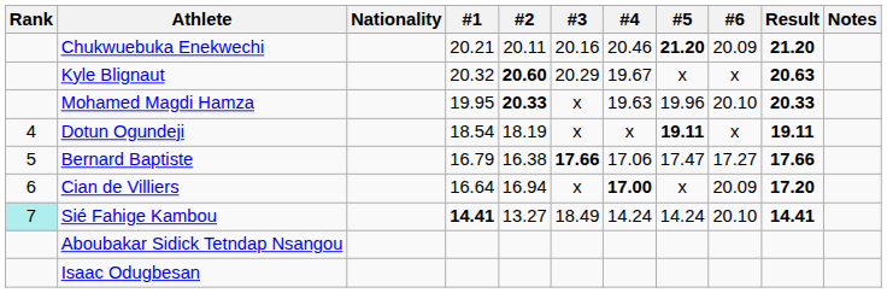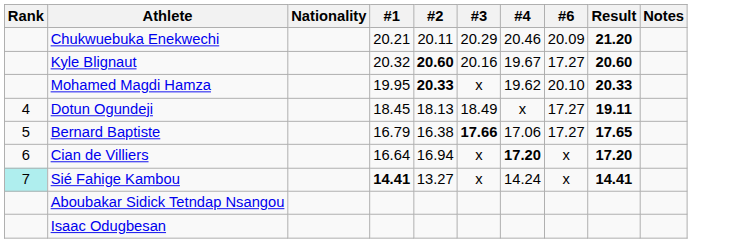- column: #5 | 21.20 | x | 19.96 | 19.11 | 17.47 | x | 14.24
Chukwuebuka Enekwechi | #3: 20.16 -> 20.29
Kyle Blignaut | #3: 20.29 -> 20.16
Kyle Blignaut | #6: x -> 17.27
Kyle Blignaut | Result: 20.63 -> 20.60
Mohamed Magdi Hamza | #4: 19.63 -> 19.62
Dotun Ogundeji | #1: 18.54 -> 18.45
Dotun Ogundeji | #2: 18.19 -> 18.13
Dotun Ogundeji | #3: x -> 18.49
Dotun Ogundeji | #6: x -> 17.27
Bernard Baptiste | Result: 17.66 -> 17.65
Cian de Villiers | #4: 17.00 -> 17.20
Cian de Villiers | #6: 20.09 -> x
Sié Fahige Kambou | #3: 18.49 -> x
Sié Fahige Kambou | #6: 20.10 -> x
